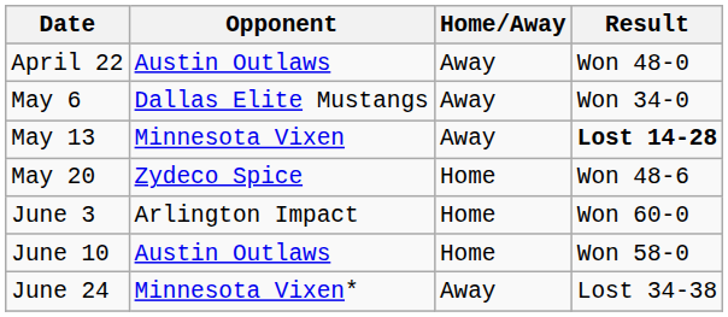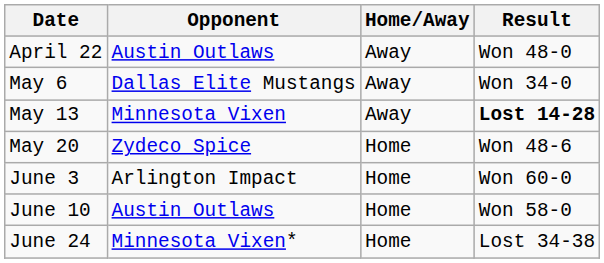June 24 | Home/Away: Away -> Home
